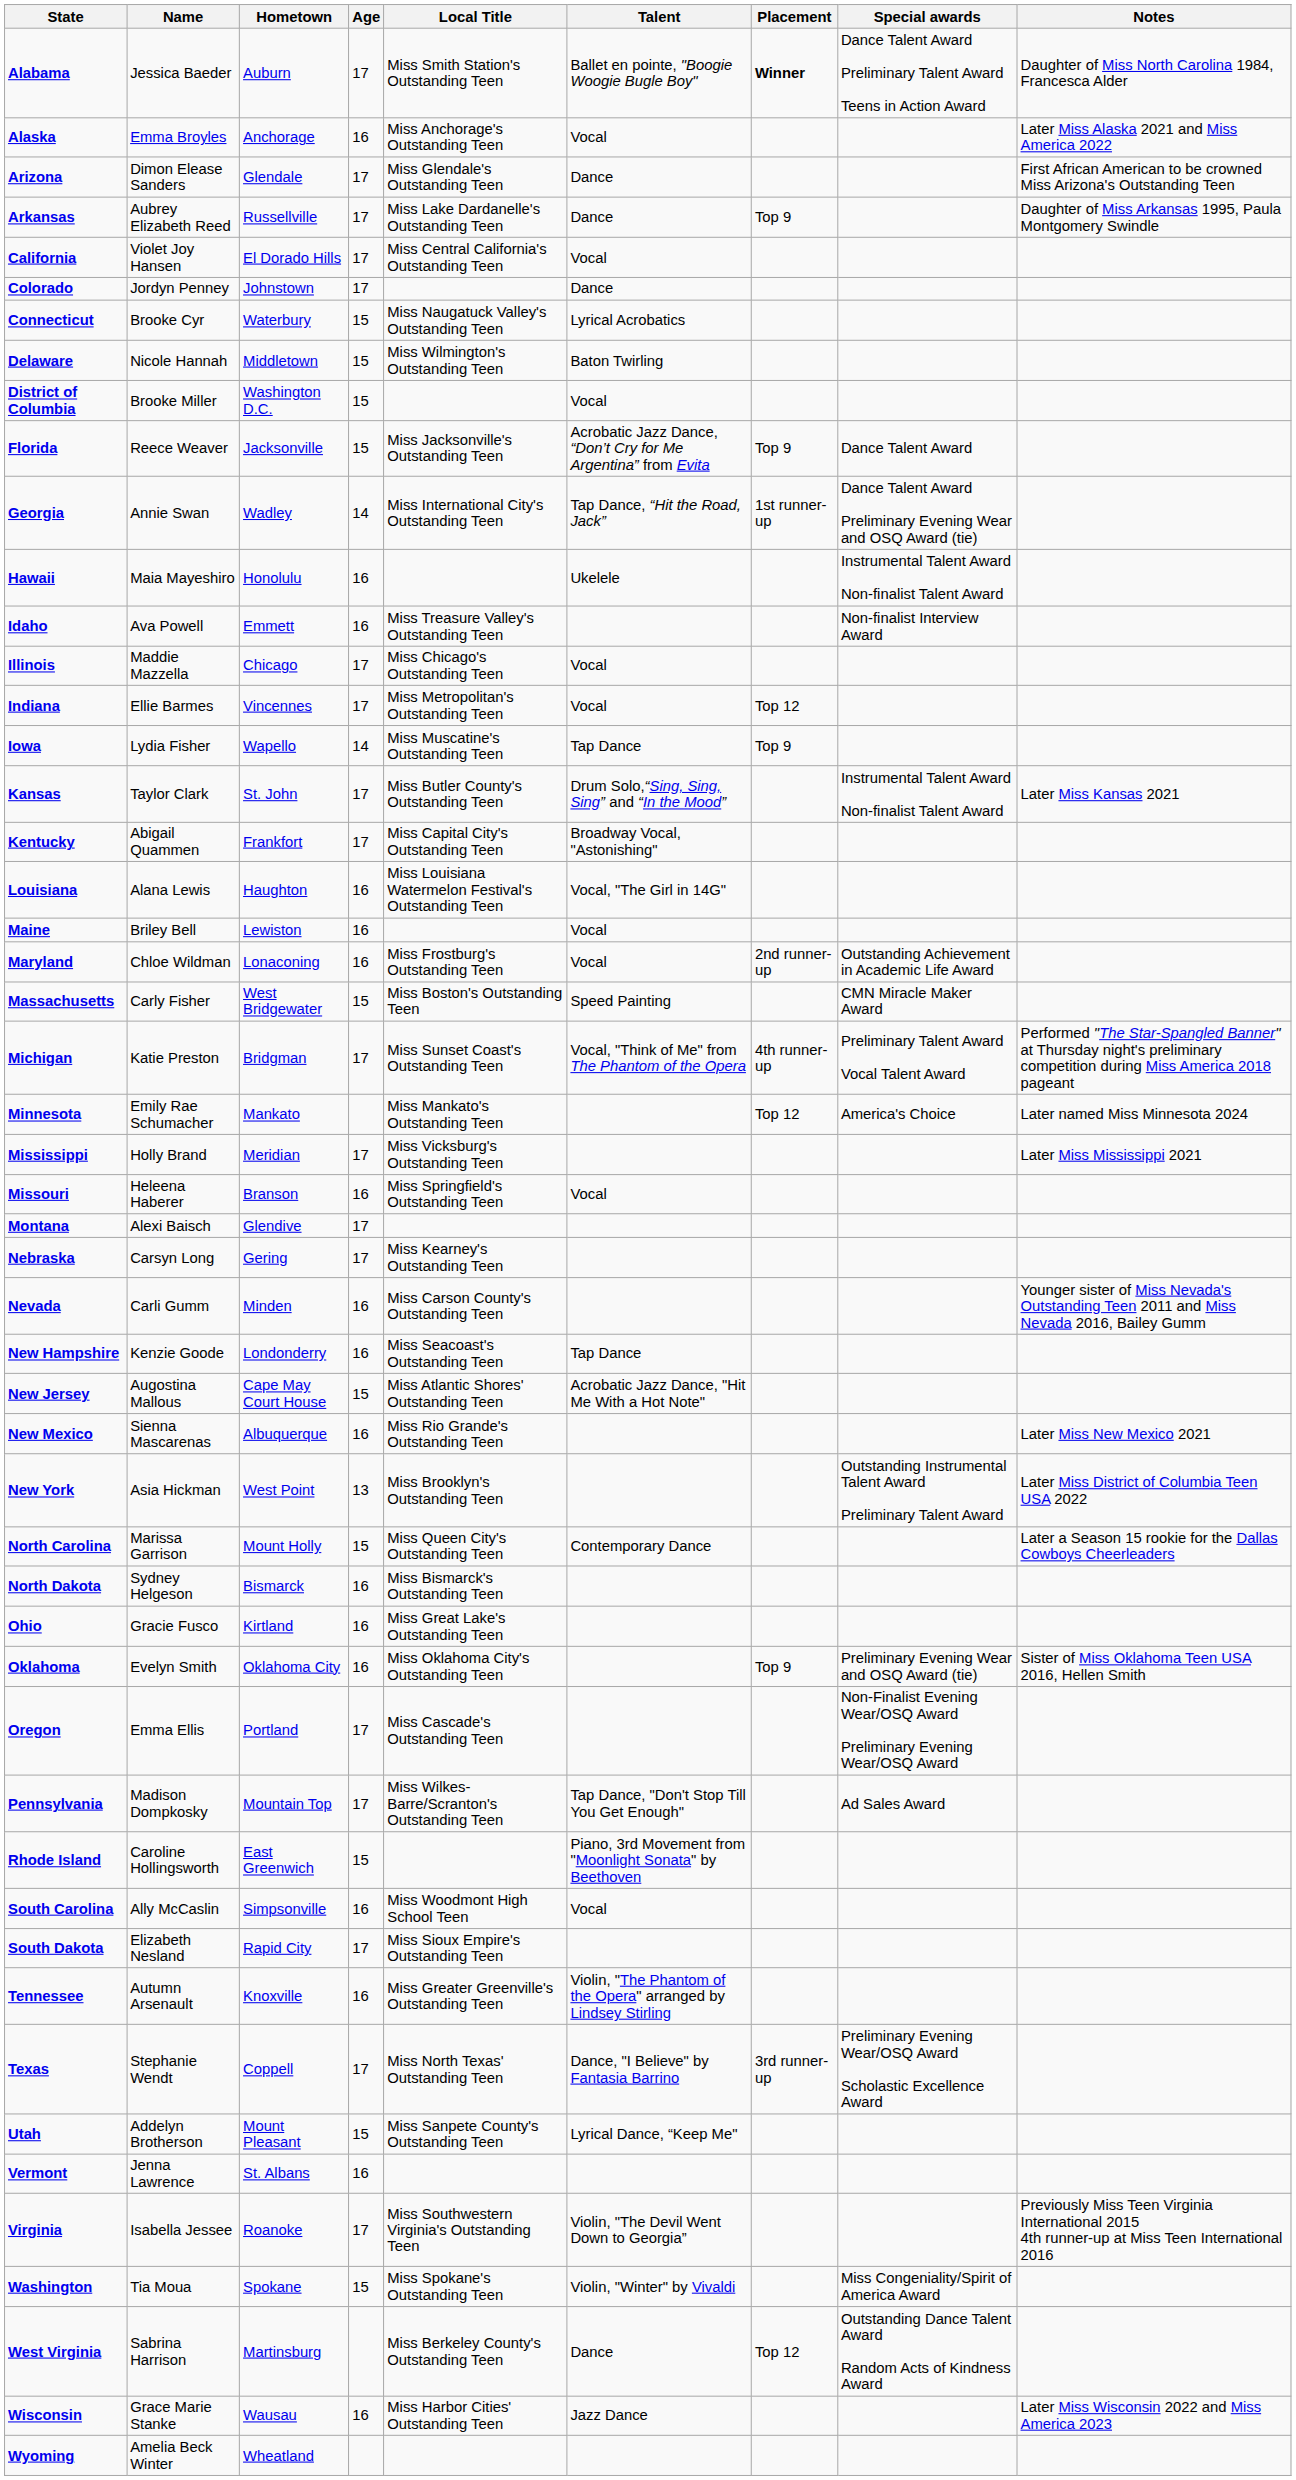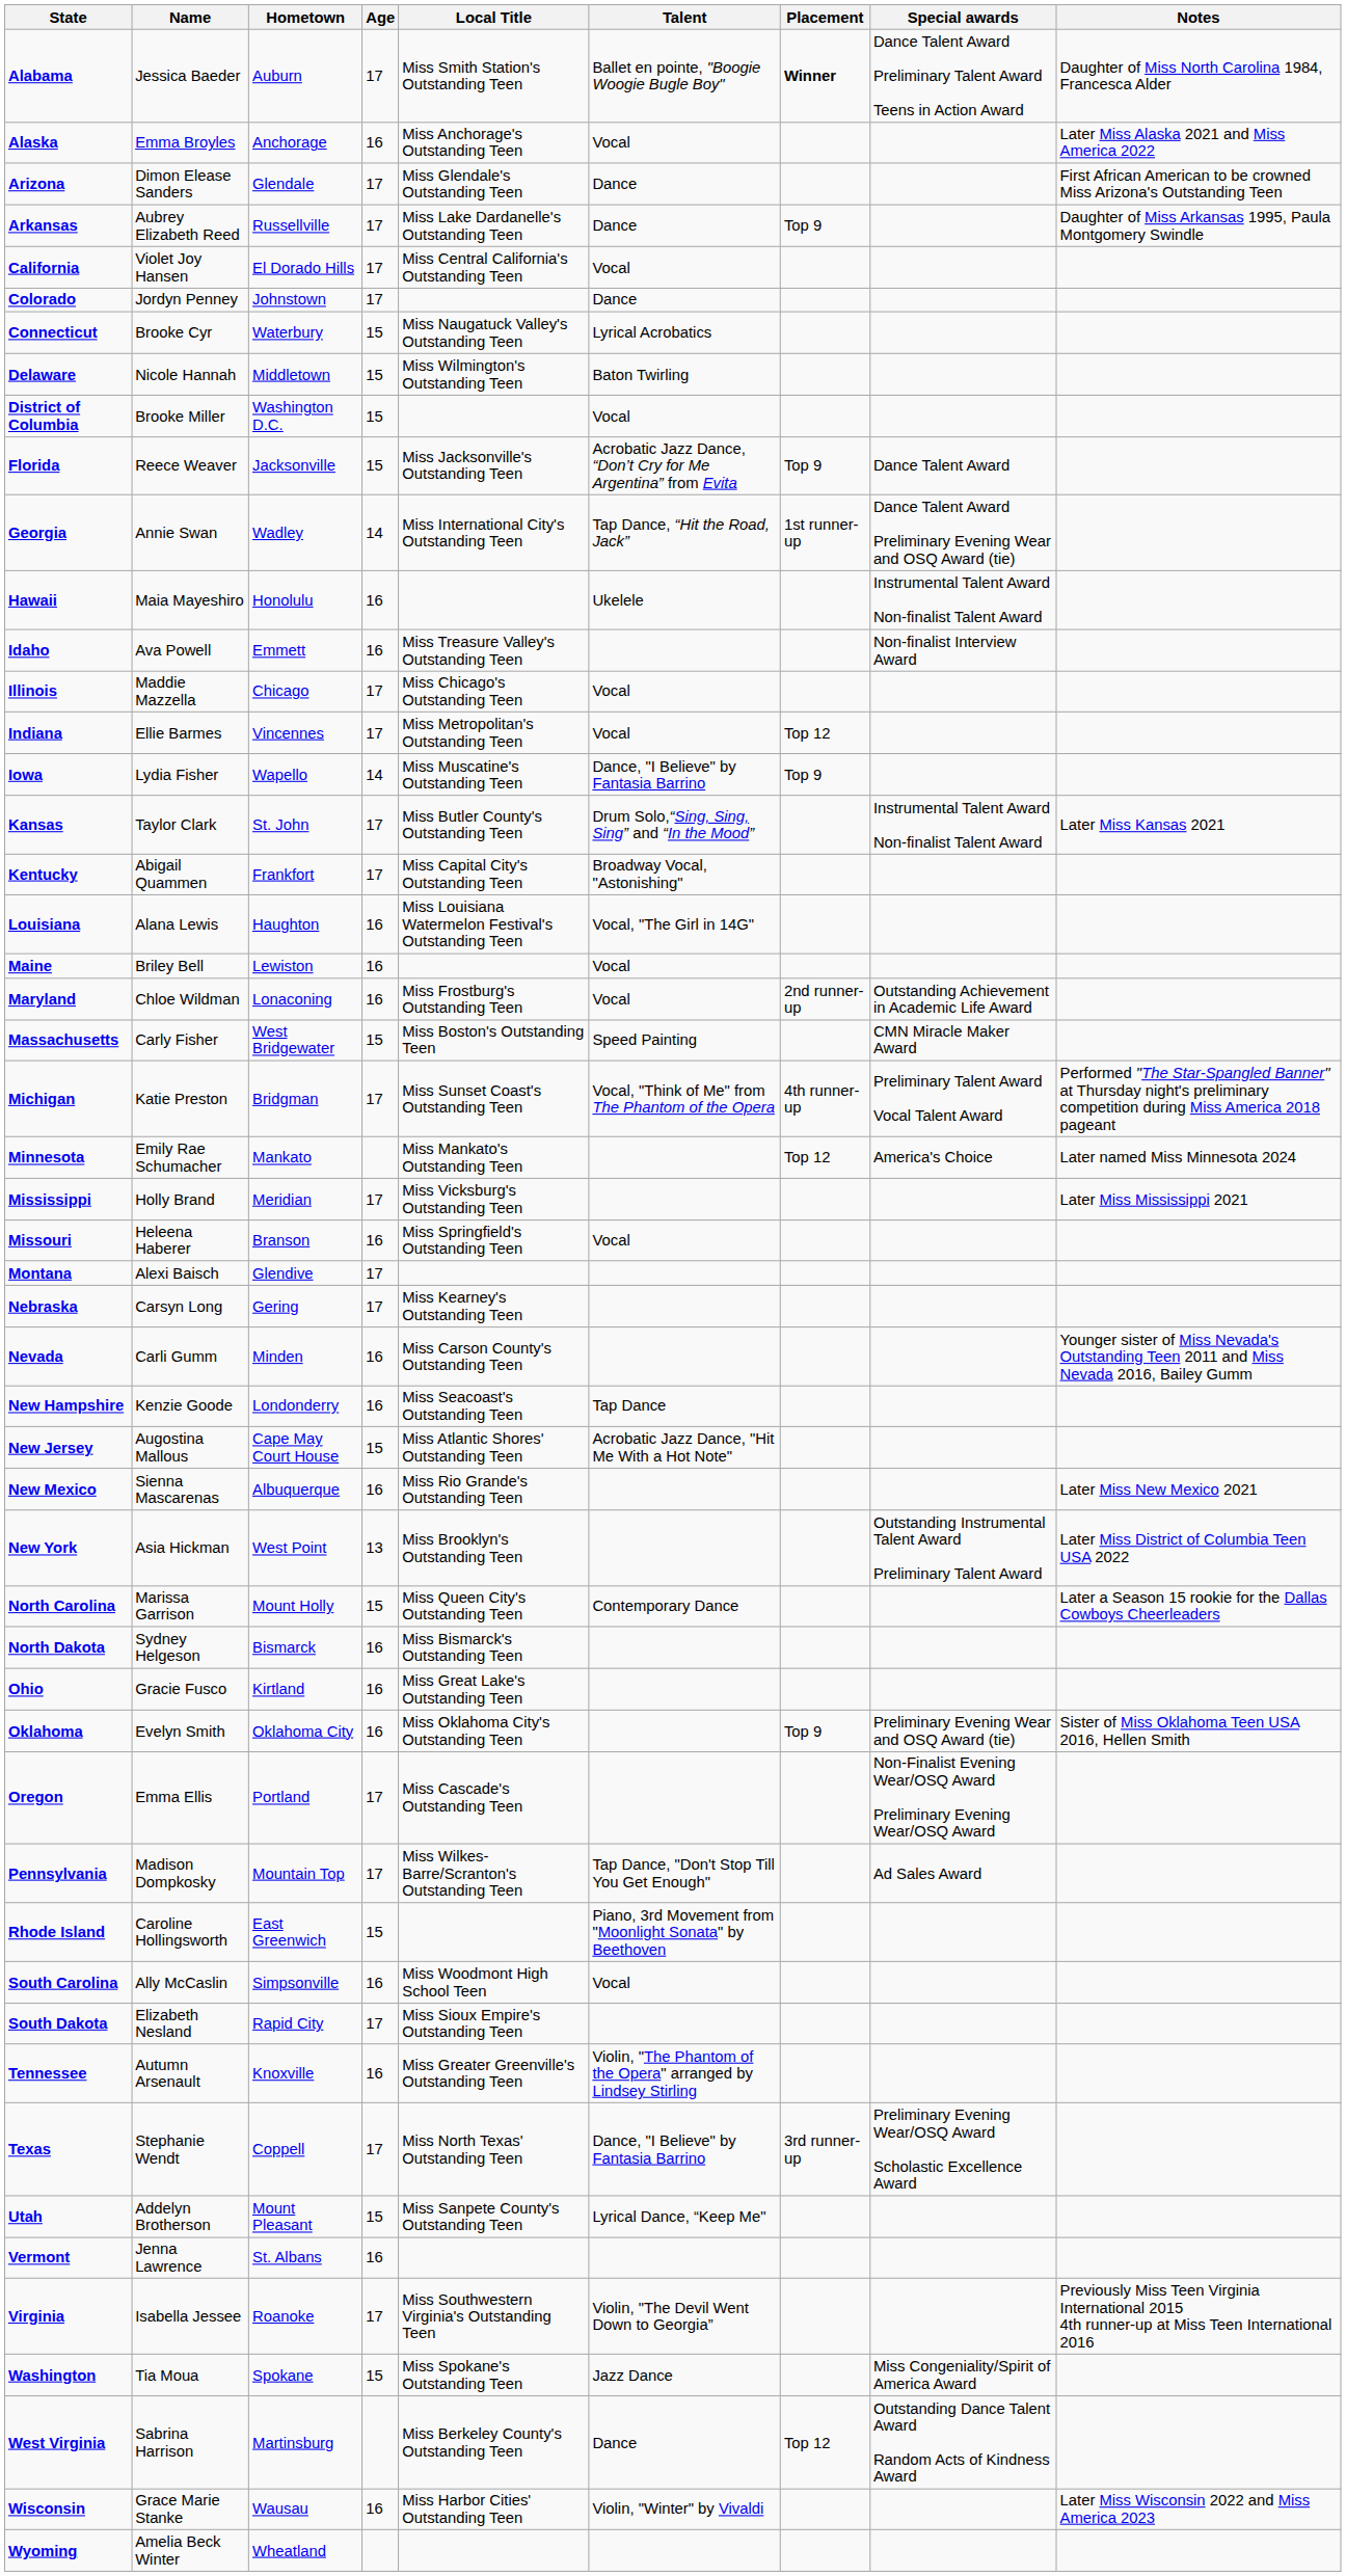Iowa | Talent: Tap Dance -> Dance, "I Believe" by Fantasia Barrino
Washington | Talent: Violin, "Winter" by Vivaldi -> Jazz Dance
Wisconsin | Talent: Jazz Dance -> Violin, "Winter" by Vivaldi
